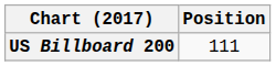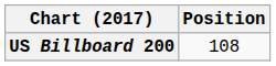US Billboard 200 | Position: 111 -> 108
